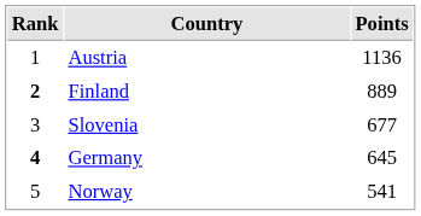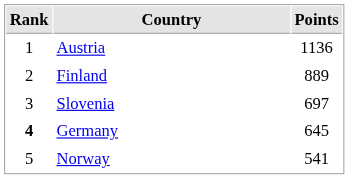Finland | Rank: bold -> normal
Slovenia | Points: 677 -> 697
